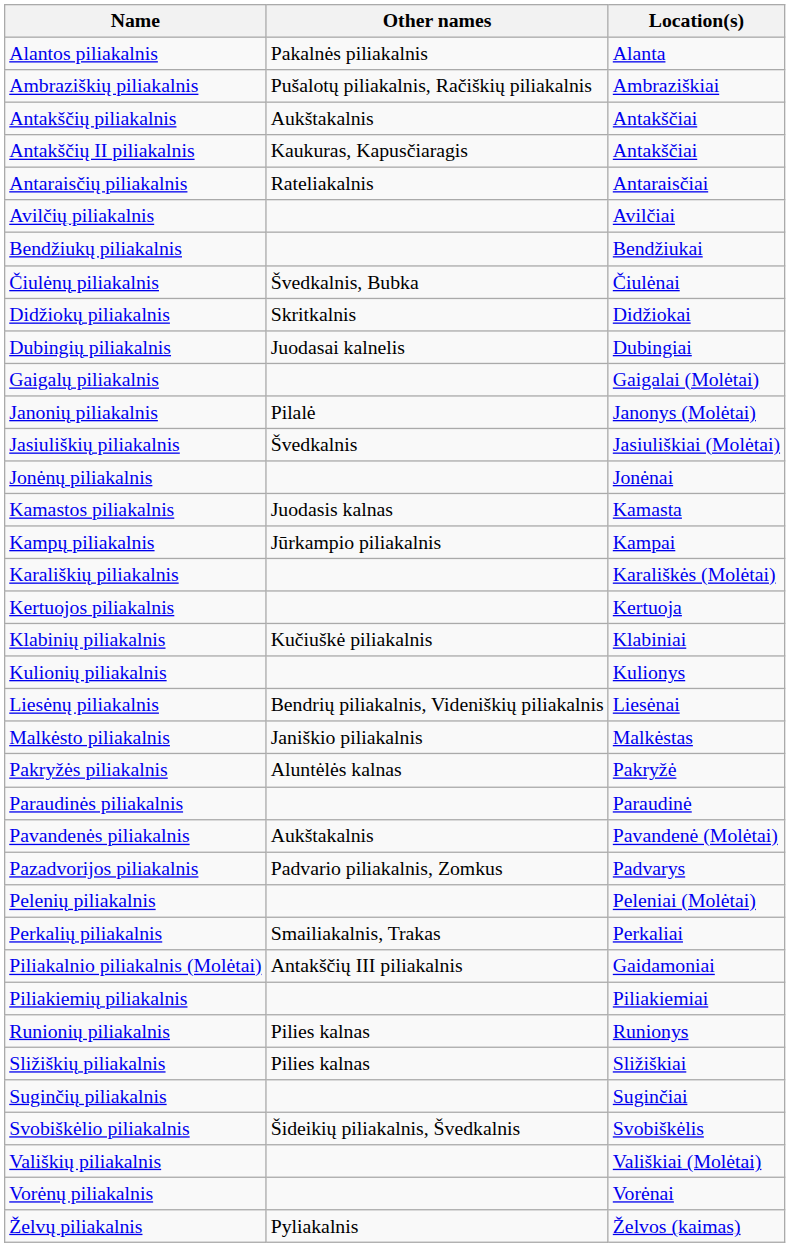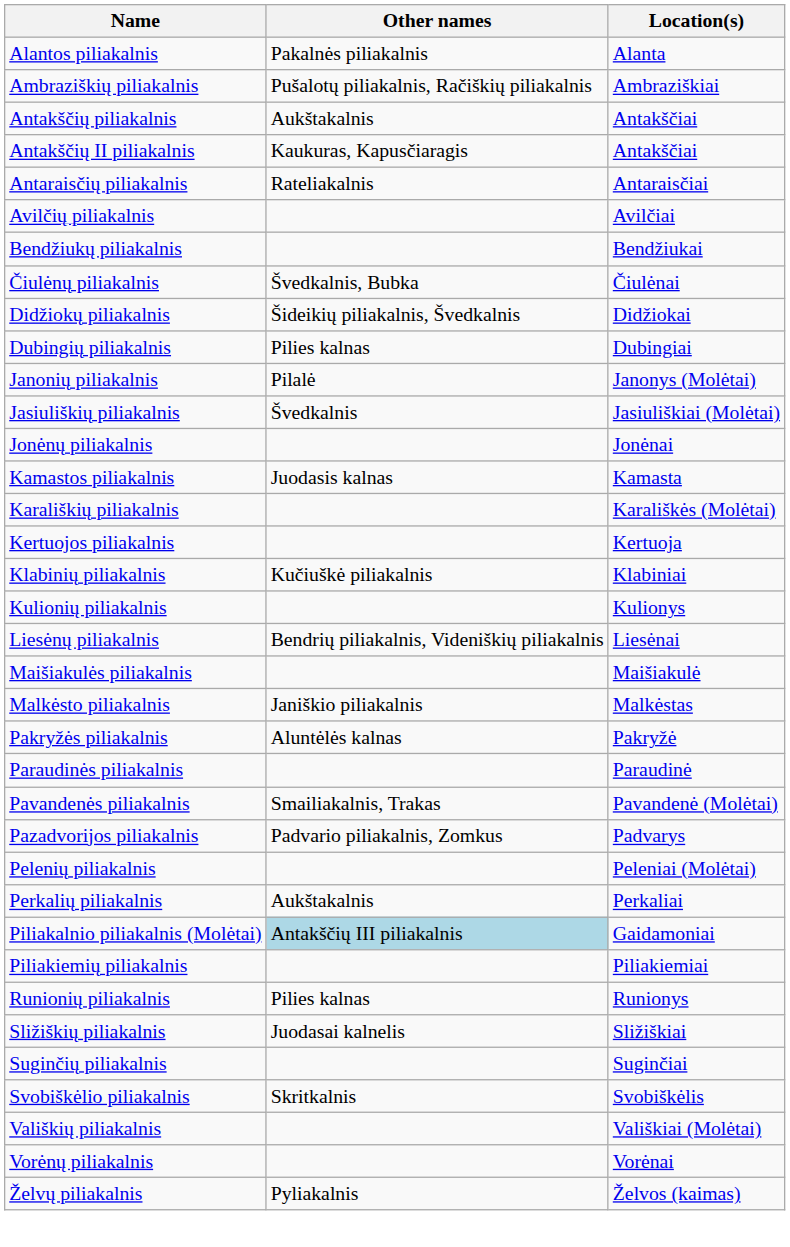Didžiokų piliakalnis | Other names: Skritkalnis -> Šideikių piliakalnis, Švedkalnis
Dubingių piliakalnis | Other names: Juodasai kalnelis -> Pilies kalnas
- row: Gaigalų piliakalnis | Gaigalai (Molėtai)
- row: Kampų piliakalnis | Jūrkampio piliakalnis | Kampai
+ row: Maišiakulės piliakalnis | Maišiakulė
Pavandenės piliakalnis | Other names: Aukštakalnis -> Smailiakalnis, Trakas
Perkalių piliakalnis | Other names: Smailiakalnis, Trakas -> Aukštakalnis
Piliakalnio piliakalnis (Molėtai) | Other names: no background -> lightblue background
Sližiškių piliakalnis | Other names: Pilies kalnas -> Juodasai kalnelis
Svobiškėlio piliakalnis | Other names: Šideikių piliakalnis, Švedkalnis -> Skritkalnis
